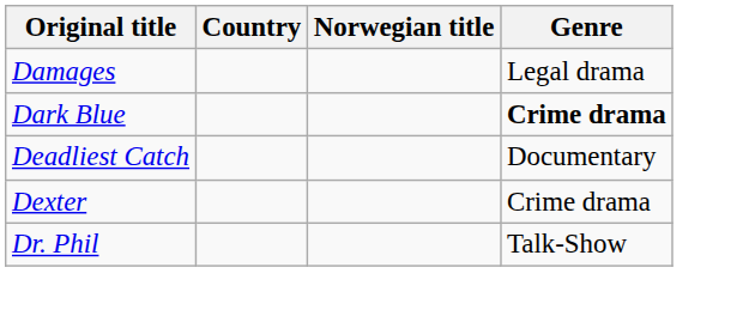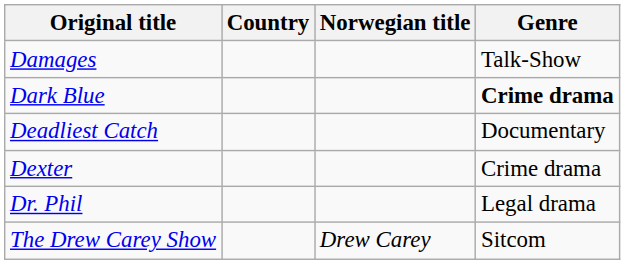Damages | Genre: Legal drama -> Talk-Show
Dr. Phil | Genre: Talk-Show -> Legal drama
+ row: The Drew Carey Show | Drew Carey | Sitcom
